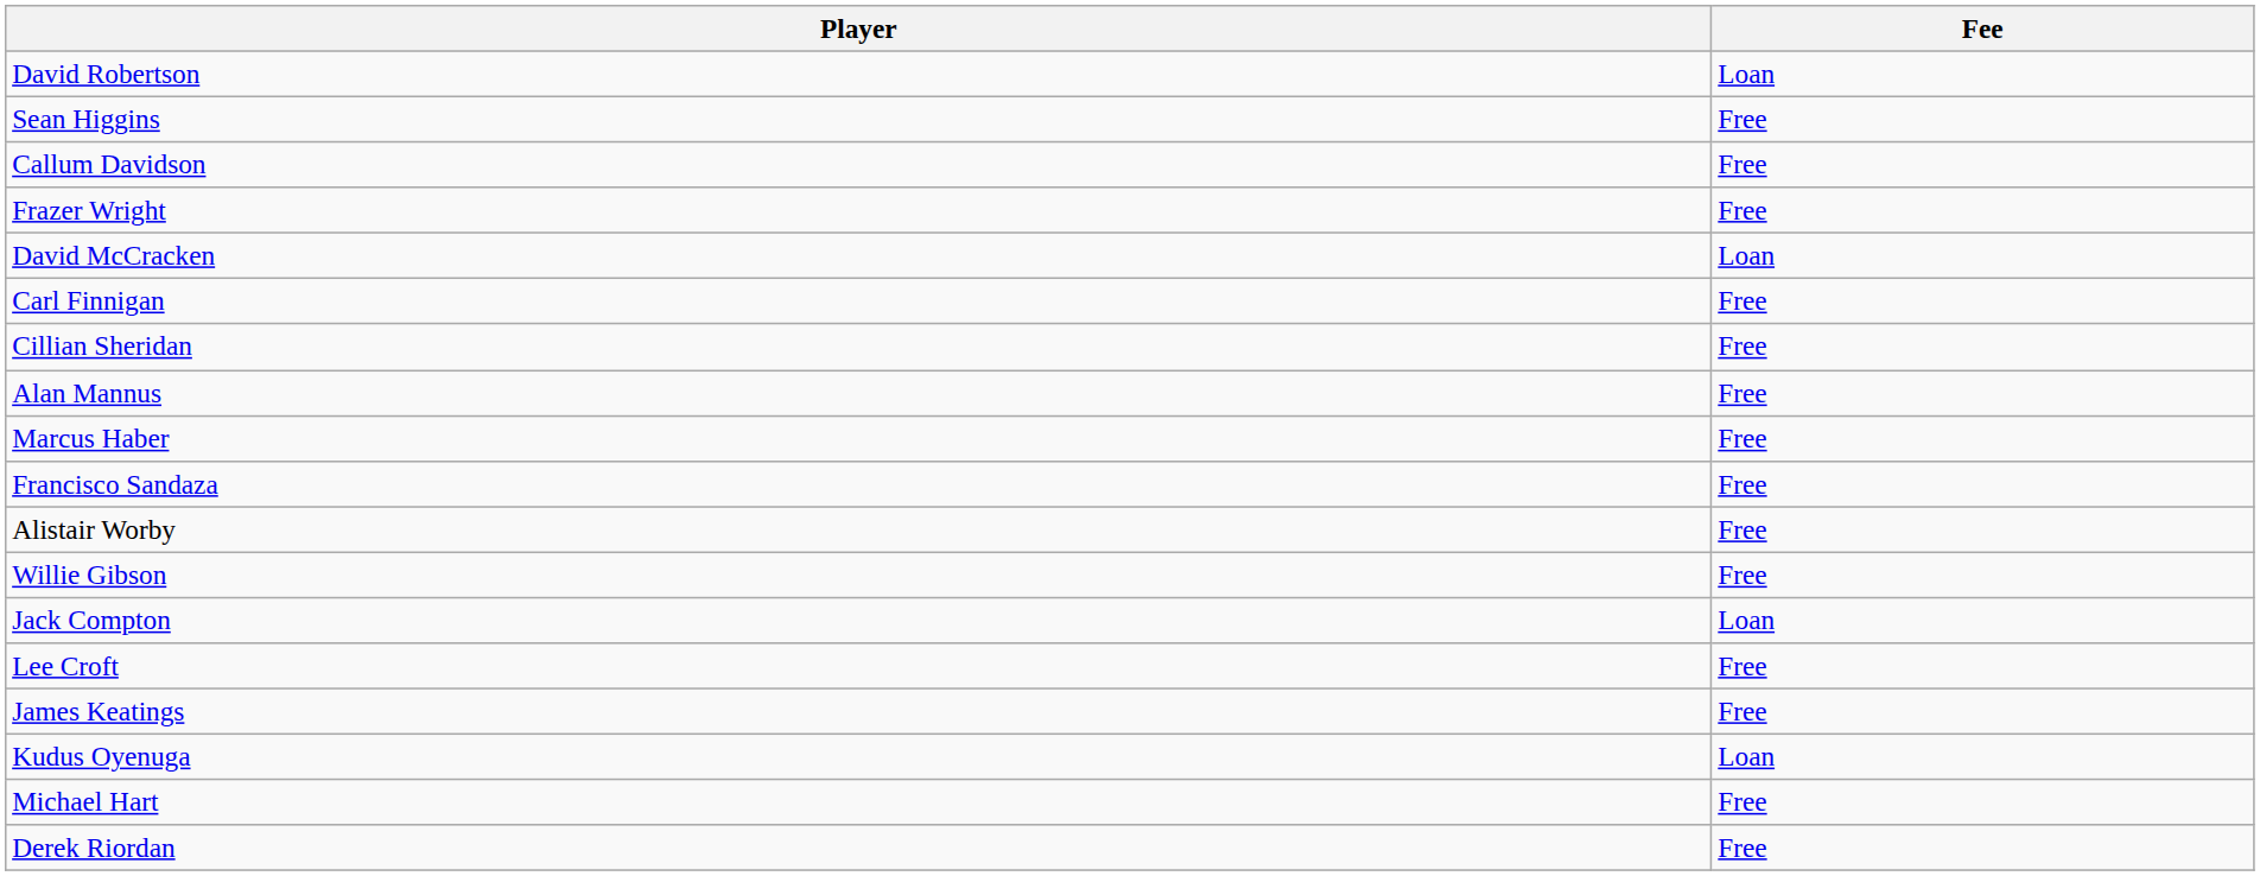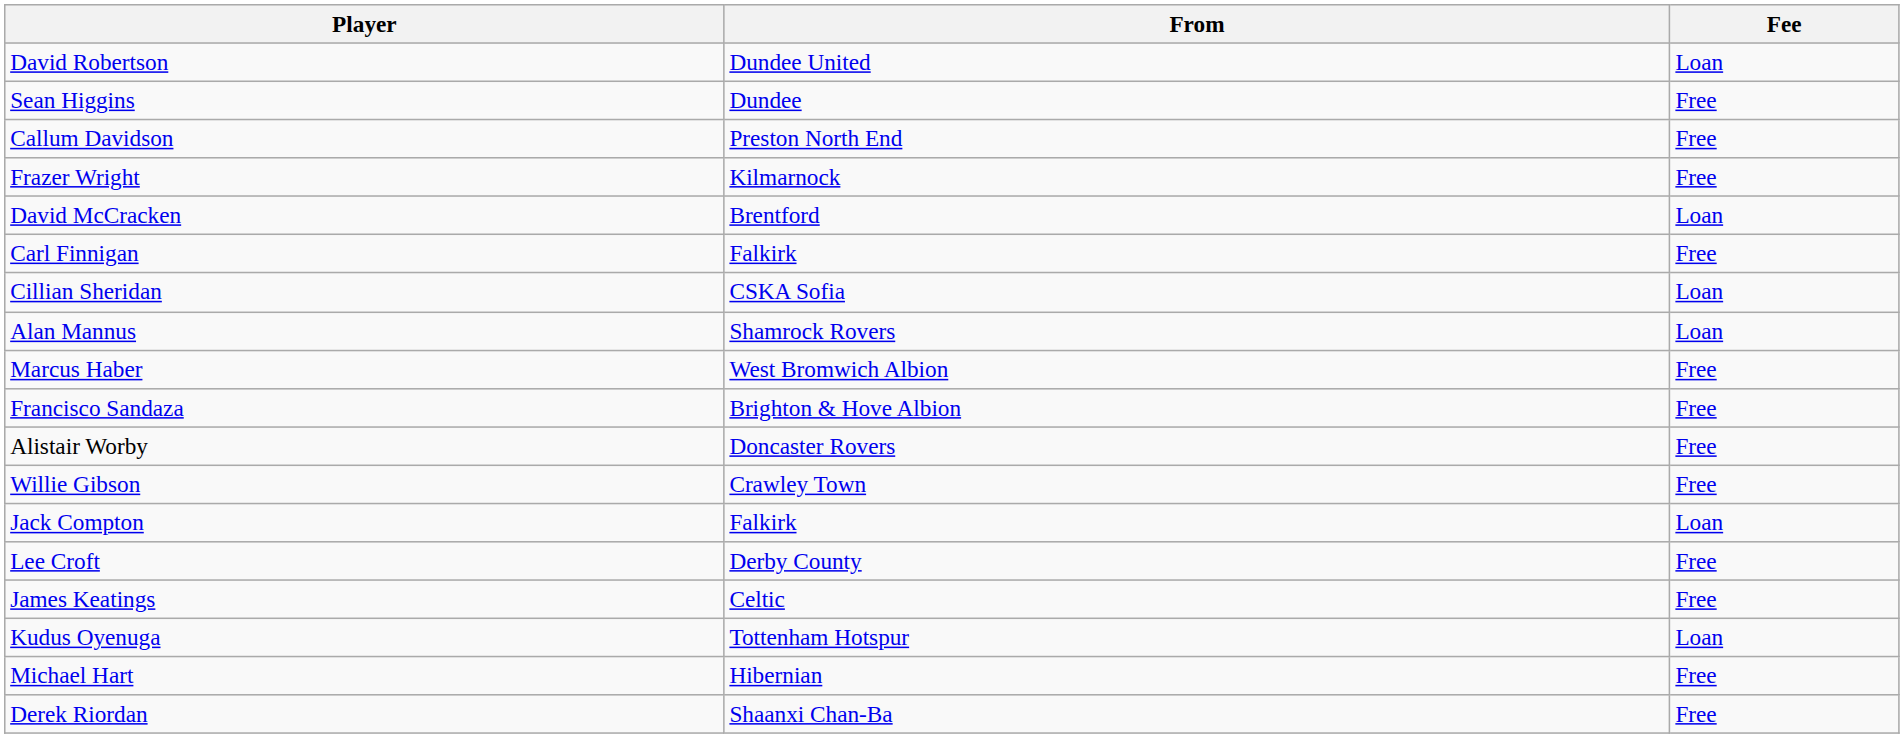+ column: From | Dundee United | Dundee | Preston North End | Kilmarnock | Brentford | Falkirk | CSKA Sofia | Shamrock Rovers | West Bromwich Albion | Brighton & Hove Albion | Doncaster Rovers | Crawley Town | Falkirk | Derby County | Celtic | Tottenham Hotspur | Hibernian | Shaanxi Chan-Ba
Cillian Sheridan | Fee: Free -> Loan
Alan Mannus | Fee: Free -> Loan
